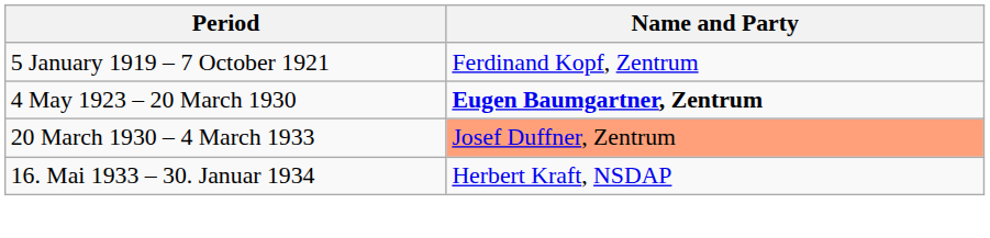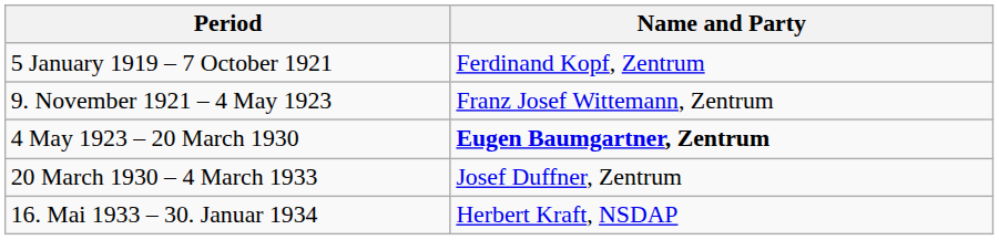+ row: 9. November 1921 – 4 May 1923 | Franz Josef Wittemann, Zentrum
20 March 1930 – 4 March 1933 | Name and Party: lightsalmon background -> no background
